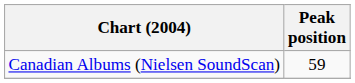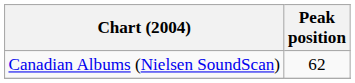Canadian Albums (Nielsen SoundScan) | Peak position: 59 -> 62
